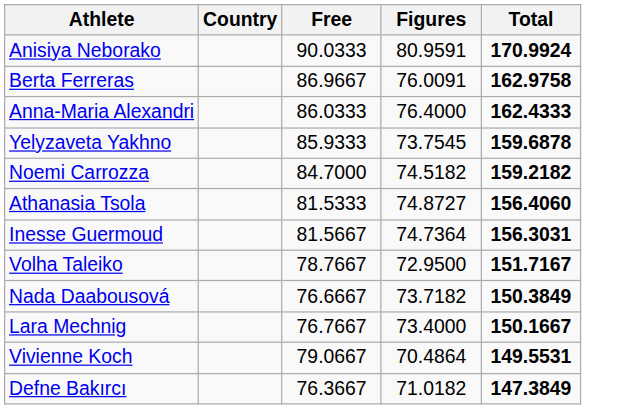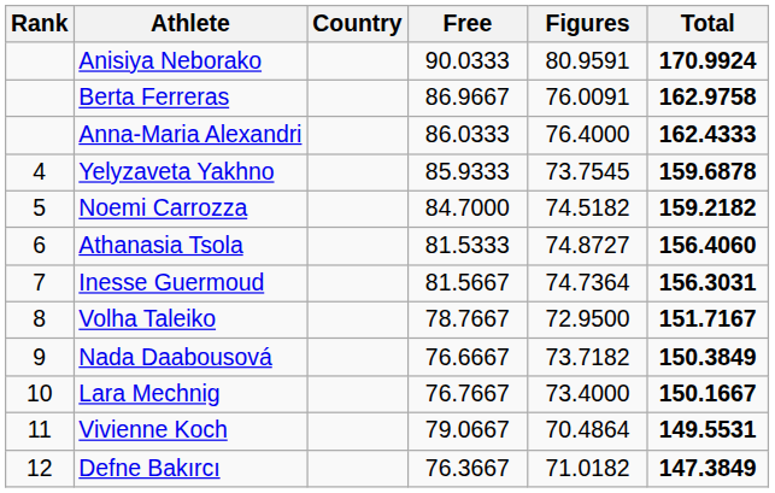+ column: Rank | 4 | 5 | 6 | 7 | 8 | 9 | 10 | 11 | 12
